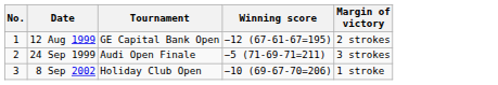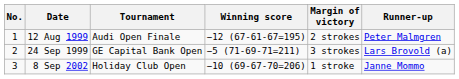+ column: Runner-up | Peter Malmgren | Lars Brovold (a) | Janne Mommo
12 Aug 1999 | Tournament: GE Capital Bank Open -> Audi Open Finale
24 Sep 1999 | Tournament: Audi Open Finale -> GE Capital Bank Open
